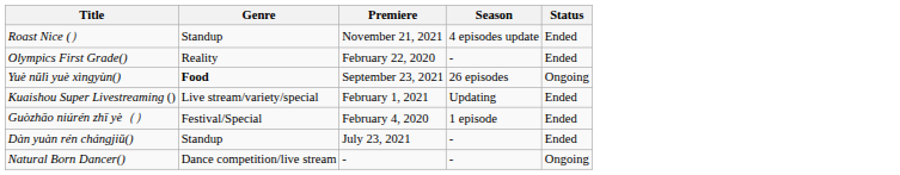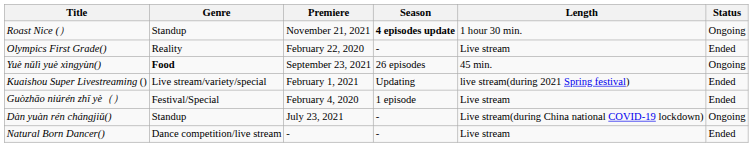+ column: Length | 1 hour 30 min. | Live stream | 45 min. | live stream(during 2021 Spring festival) | Live stream | Live stream(during China national COVID-19 lockdown) | Live stream
Roast Nice (） | Season: normal -> bold
Roast Nice (） | Status: Ended -> Ongoing
Dàn yuàn rén chángjiǔ() | Status: Ended -> Ongoing
Natural Born Dancer() | Status: Ongoing -> Ended
